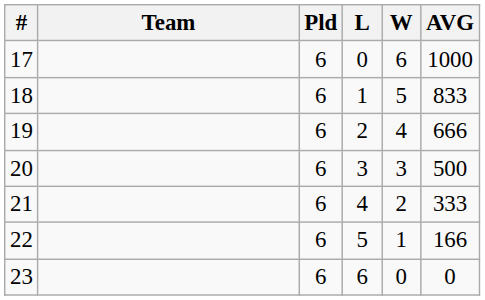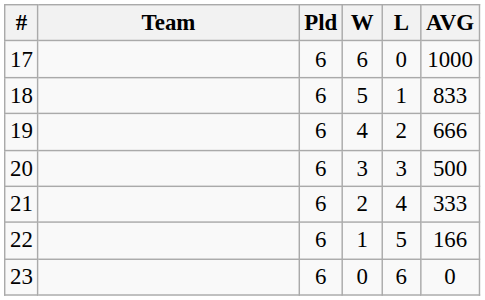columns swapped: W <-> L
